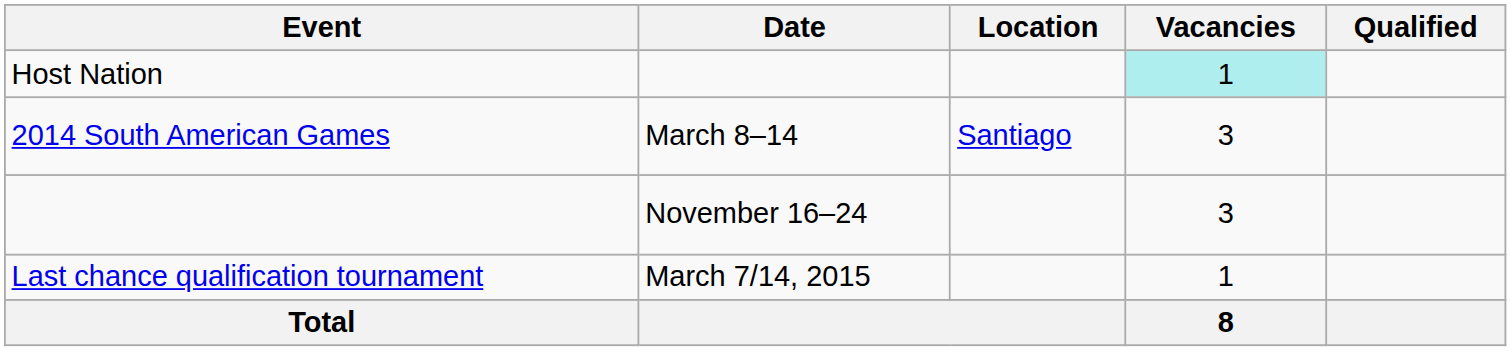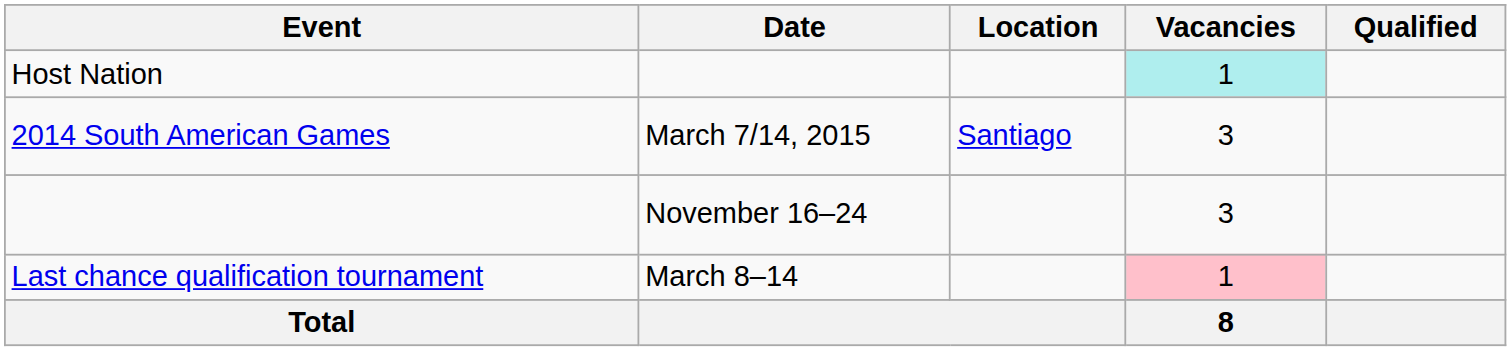2014 South American Games | Date: March 8–14 -> March 7/14, 2015
Last chance qualification tournament | Date: March 7/14, 2015 -> March 8–14
Last chance qualification tournament | Vacancies: no background -> pink background
